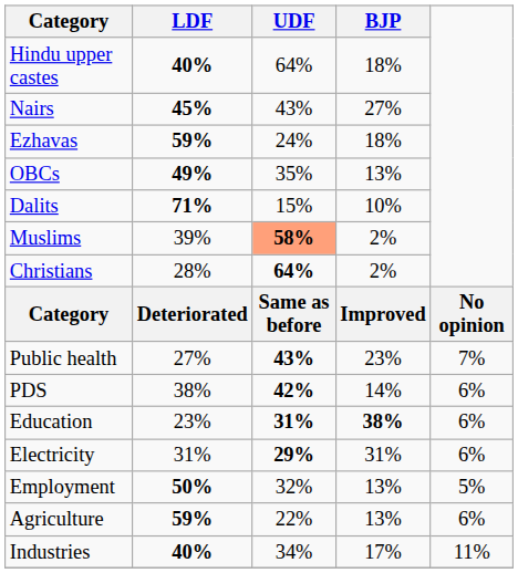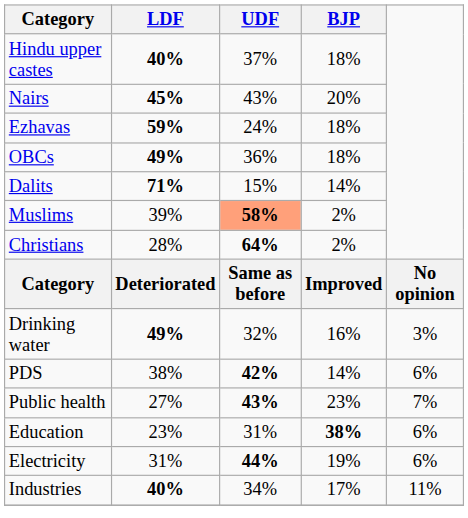Hindu upper castes | UDF: 64% -> 37%
Nairs | BJP: 27% -> 20%
OBCs | UDF: 35% -> 36%
OBCs | BJP: 13% -> 18%
Dalits | BJP: 10% -> 14%
+ row: Drinking water | 49% | 32% | 16% | 3%
rows swapped: PDS <-> Public health
Education | UDF: bold -> normal
Electricity | UDF: 29% -> 44%
Electricity | BJP: 31% -> 19%
- row: Employment | 50% | 32% | 13% | 5%
- row: Agriculture | 59% | 22% | 13% | 6%
